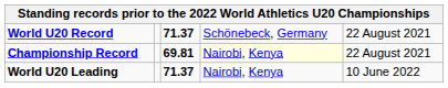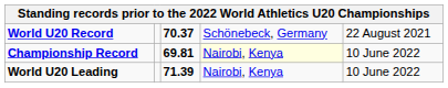World U20 Record | column 3: 71.37 -> 70.37
Championship Record | column 5: 22 August 2021 -> 10 June 2022
World U20 Leading | column 3: 71.37 -> 71.39
